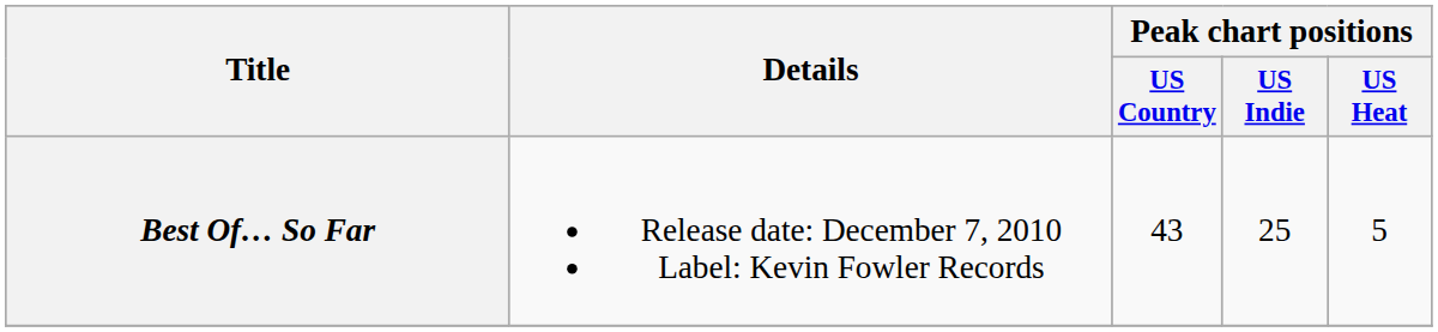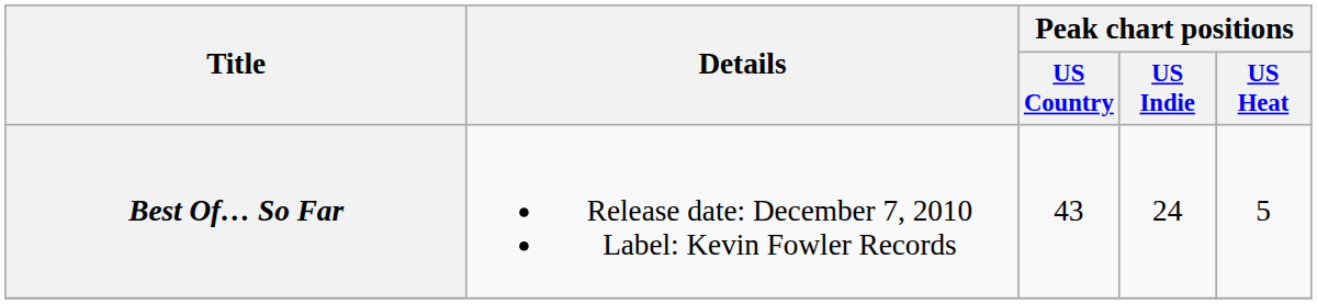Best Of… So Far | Peak chart positions / US Indie: 25 -> 24
